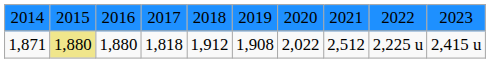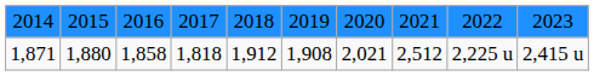1,871 | column 2: khaki background -> no background
1,871 | column 3: 1,880 -> 1,858
1,871 | column 7: 2,022 -> 2,021
